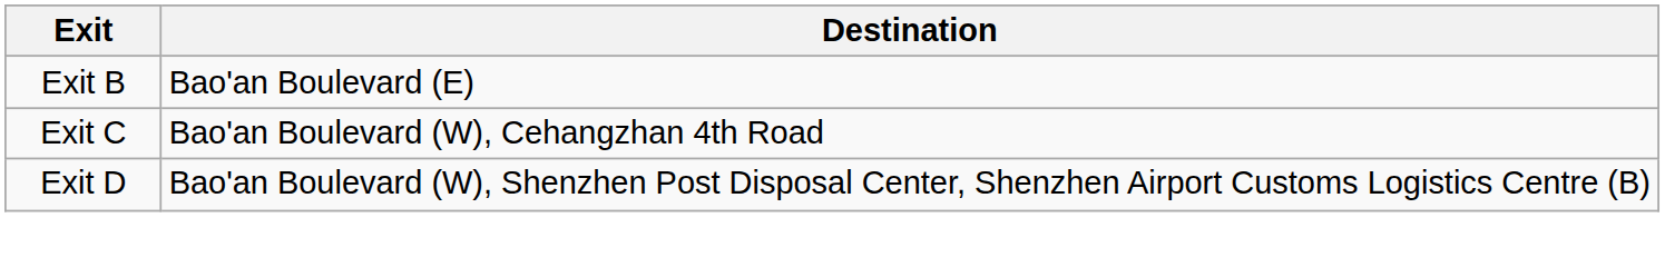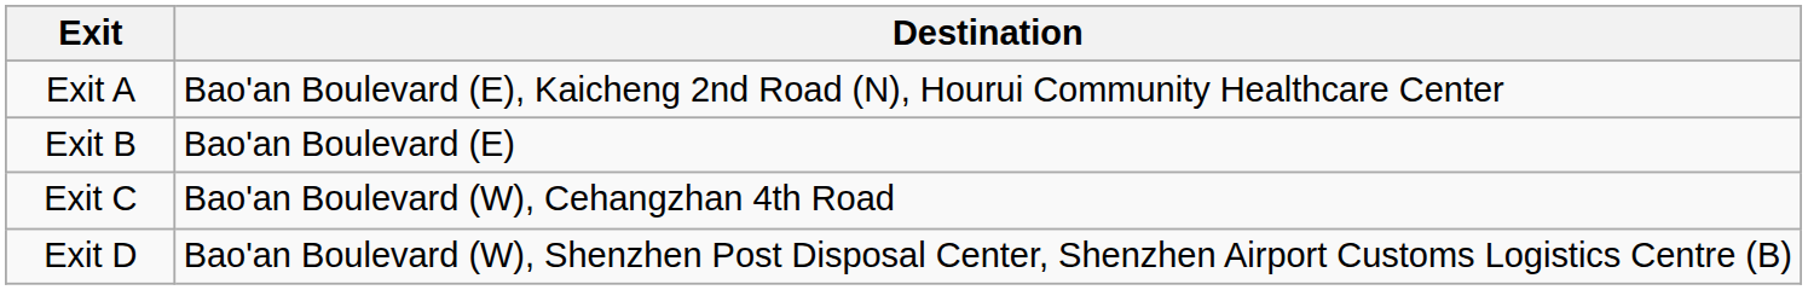+ row: Exit A | Bao'an Boulevard (E), Kaicheng 2nd Road (N), Hourui Community Healthcare Center
